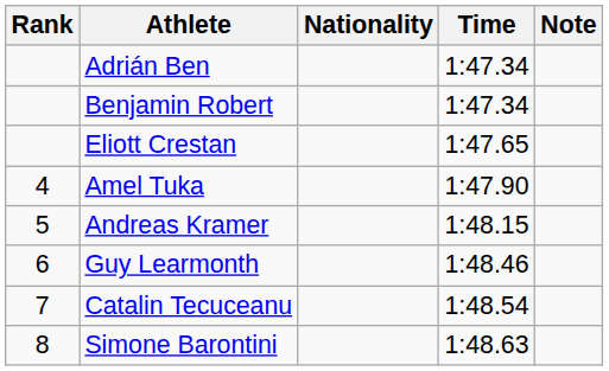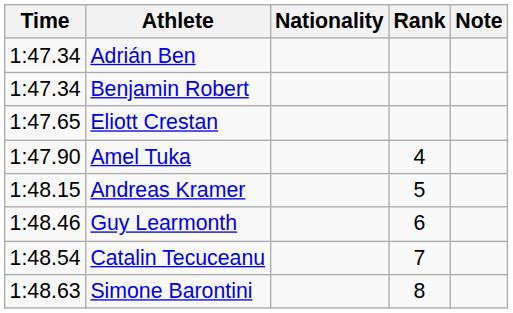columns swapped: Rank <-> Time
